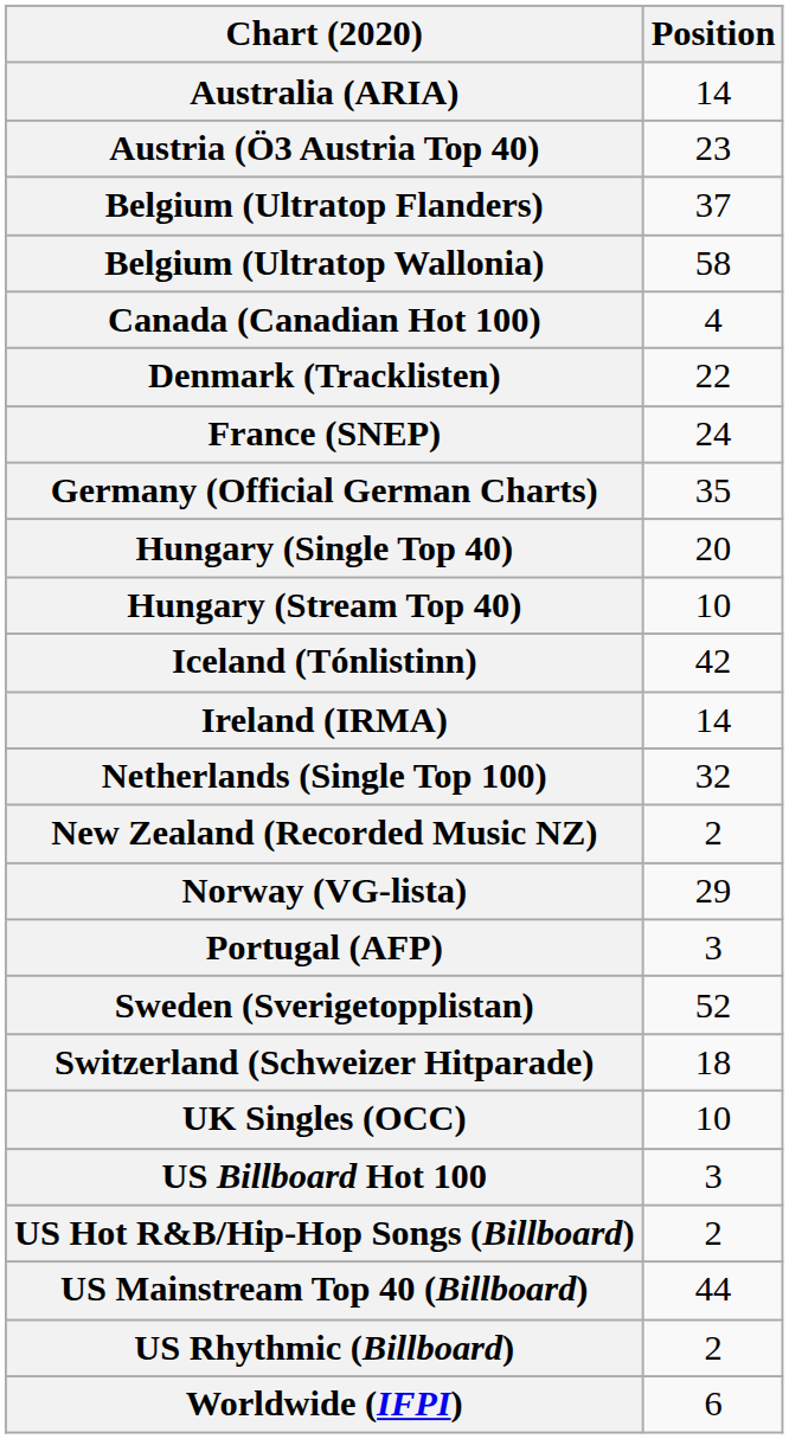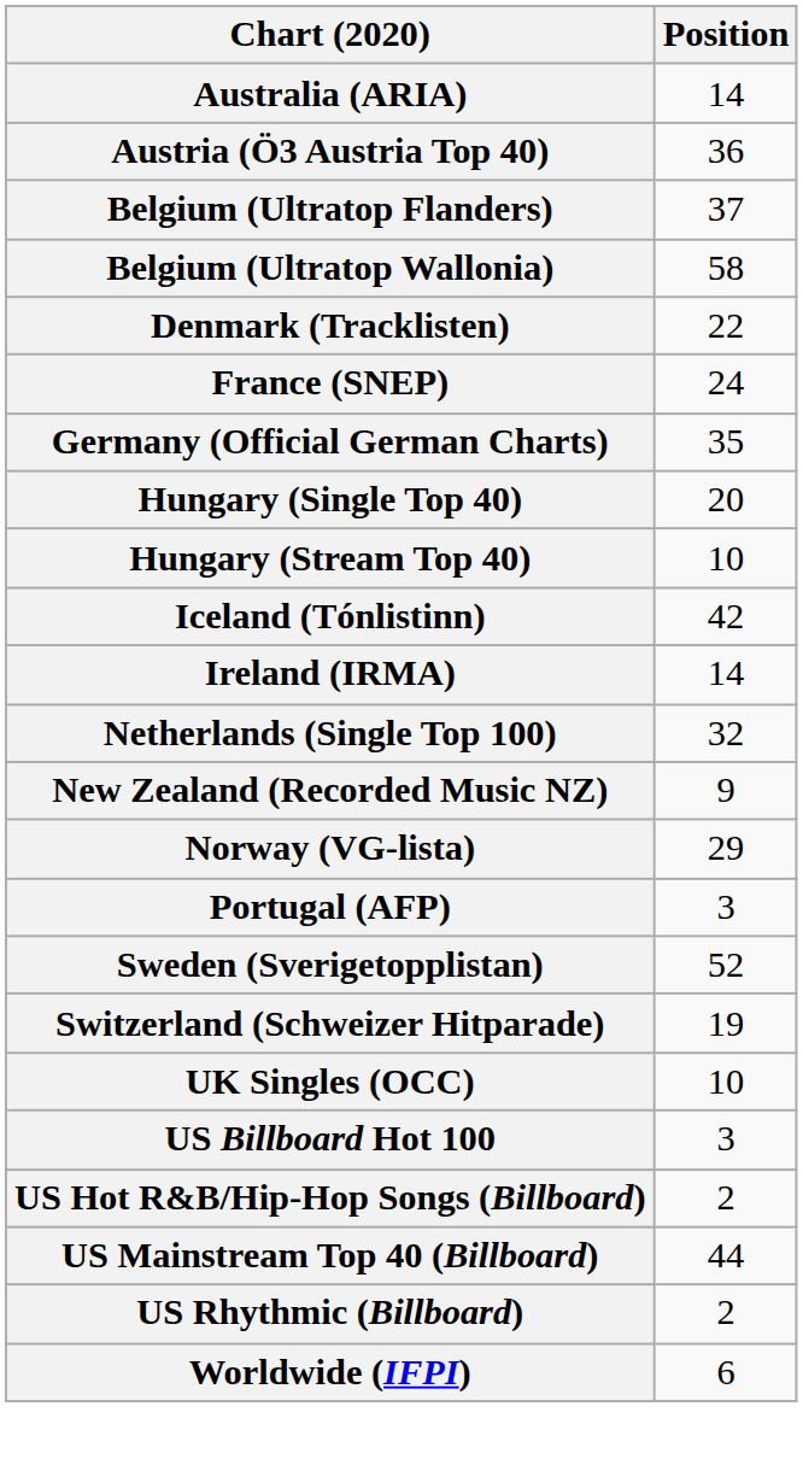Austria (Ö3 Austria Top 40) | Position: 23 -> 36
- row: Canada (Canadian Hot 100) | 4
New Zealand (Recorded Music NZ) | Position: 2 -> 9
Switzerland (Schweizer Hitparade) | Position: 18 -> 19
